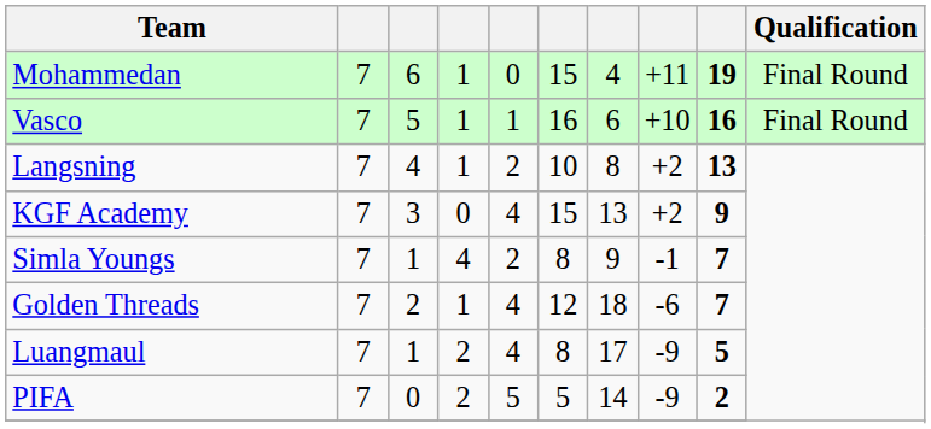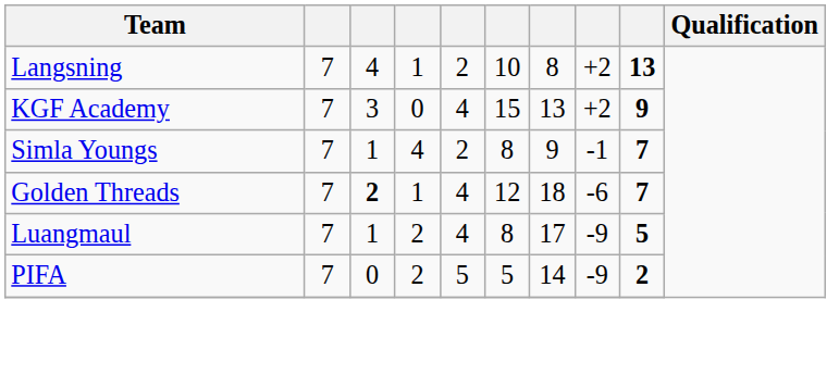- row: Mohammedan | 7 | 6 | 1 | 0 | 15 | 4 | +11 | 19 | Final Round
- row: Vasco | 7 | 5 | 1 | 1 | 16 | 6 | +10 | 16 | Final Round
Golden Threads | column 3: normal -> bold
